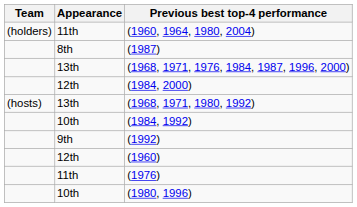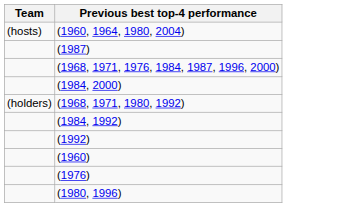- column: Appearance | 11th | 8th | 13th | 12th | 13th | 10th | 9th | 12th | 11th | 10th
(1960, 1964, 1980, 2004) | Team: (holders) -> (hosts)
(1968, 1971, 1980, 1992) | Team: (hosts) -> (holders)
